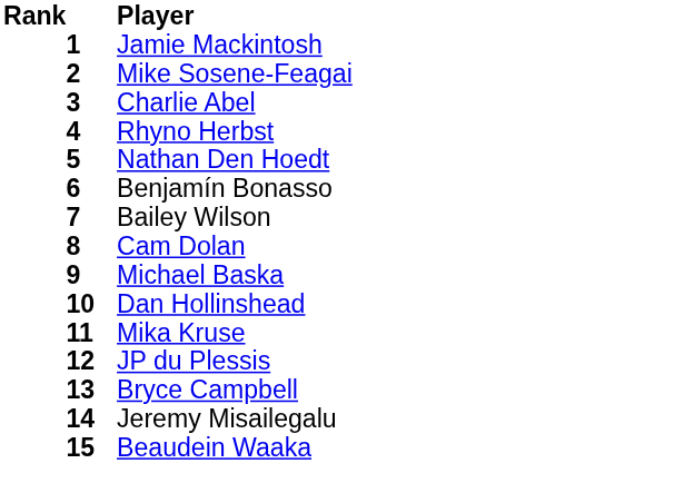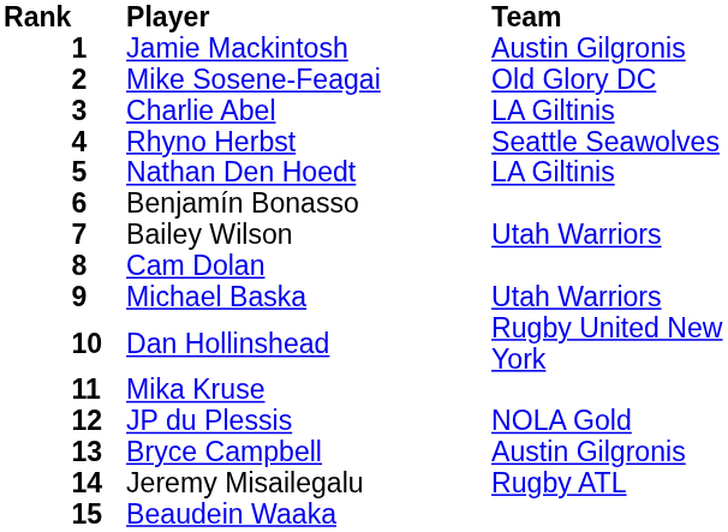+ column: Team | Austin Gilgronis | Old Glory DC | LA Giltinis | Seattle Seawolves | LA Giltinis | Utah Warriors | Utah Warriors | Rugby United New York | NOLA Gold | Austin Gilgronis | Rugby ATL
